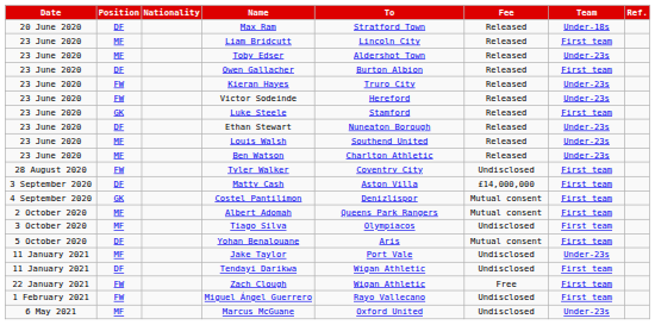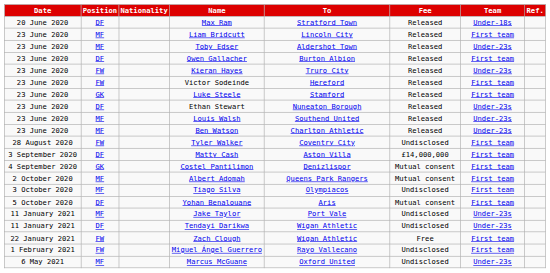Victor Sodeinde | Team: Under-23s -> First team
Tendayi Darikwa | Team: First team -> Under-23s
